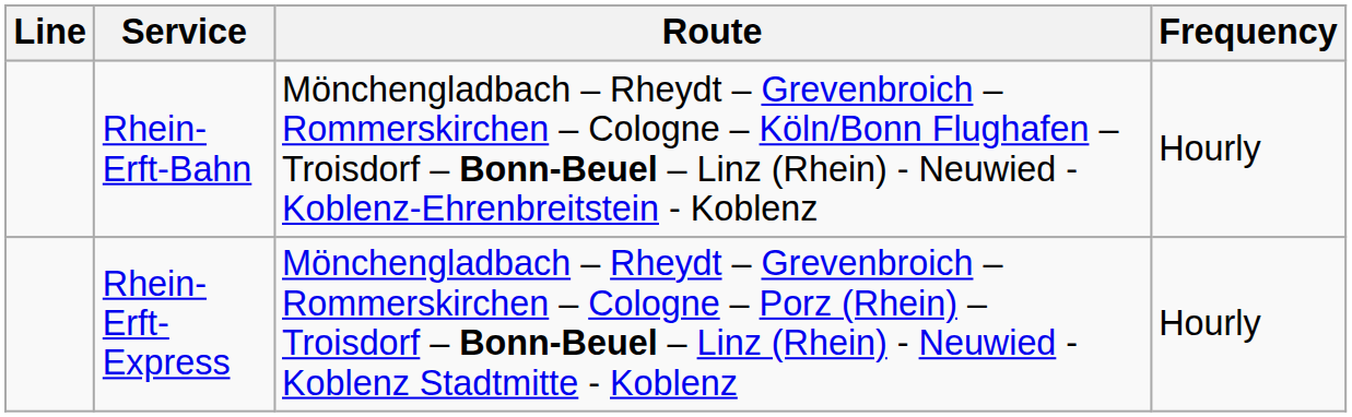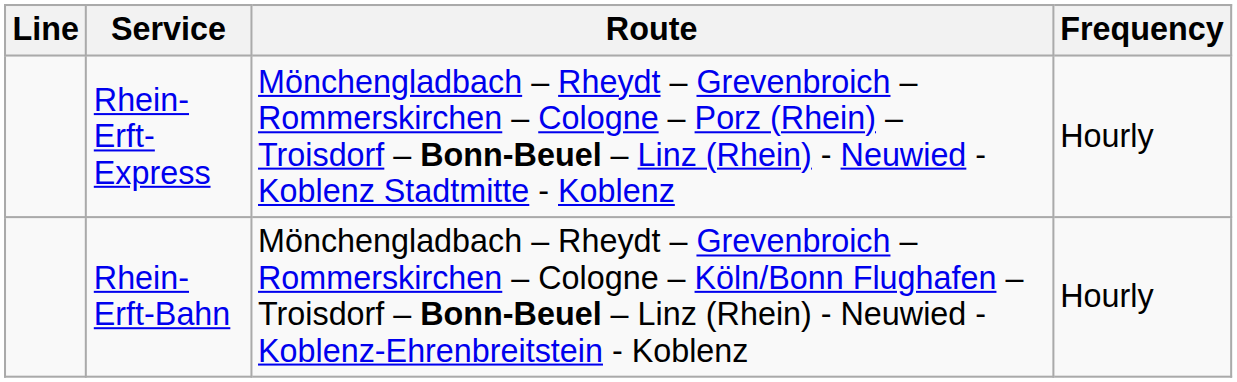rows swapped: Rhein-Erft-Express <-> Rhein-Erft-Bahn
